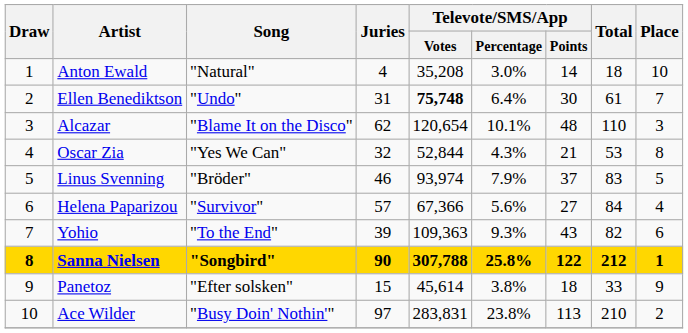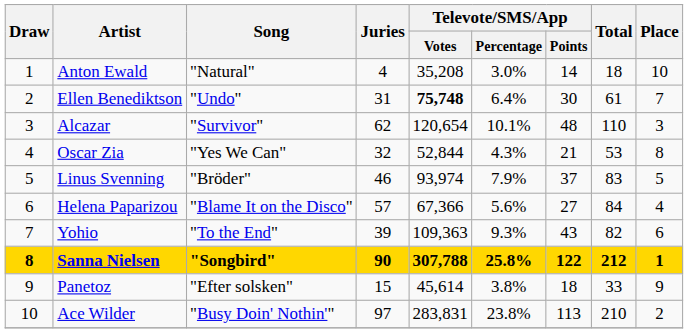Alcazar | Song: "Blame It on the Disco" -> "Survivor"
Helena Paparizou | Song: "Survivor" -> "Blame It on the Disco"
